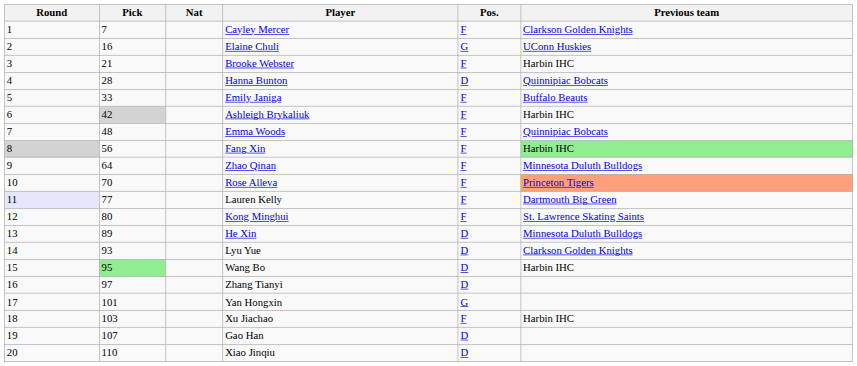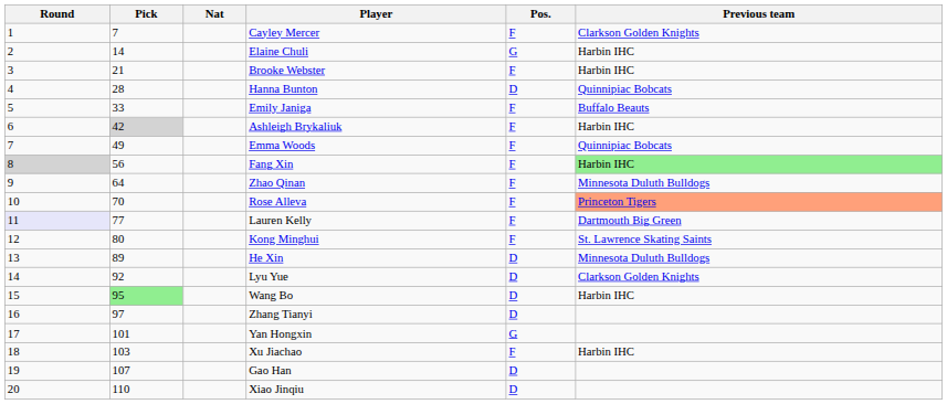Elaine Chuli | Pick: 16 -> 14
Elaine Chuli | Previous team: UConn Huskies -> Harbin IHC
Emma Woods | Pick: 48 -> 49
Lyu Yue | Pick: 93 -> 92
